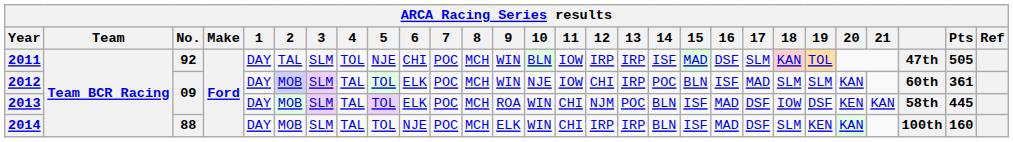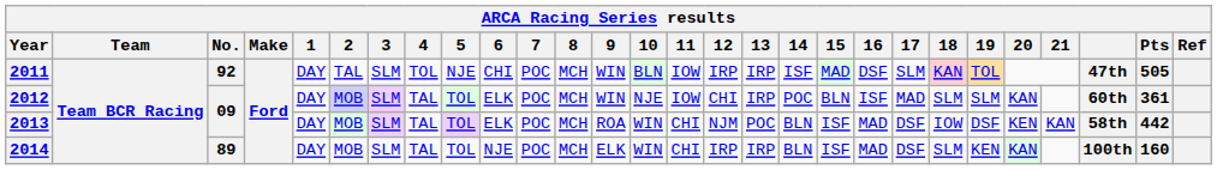2013 | Pts: 445 -> 442
2014 | No.: 88 -> 89
